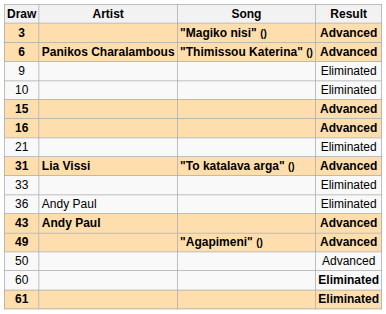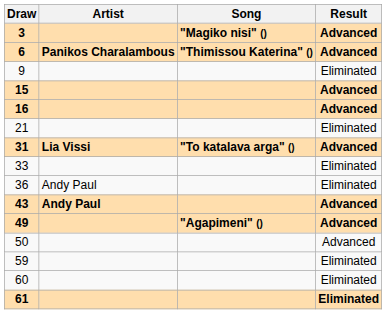- row: 10 | Eliminated
+ row: 59 | Eliminated
60 | Result: bold -> normal
